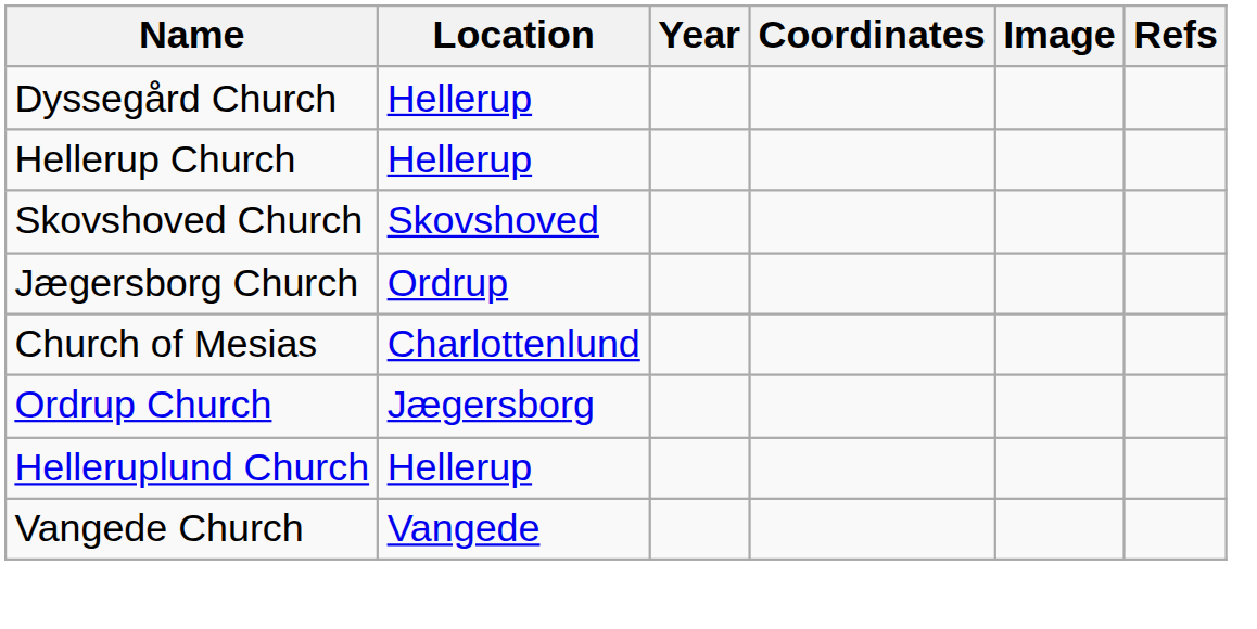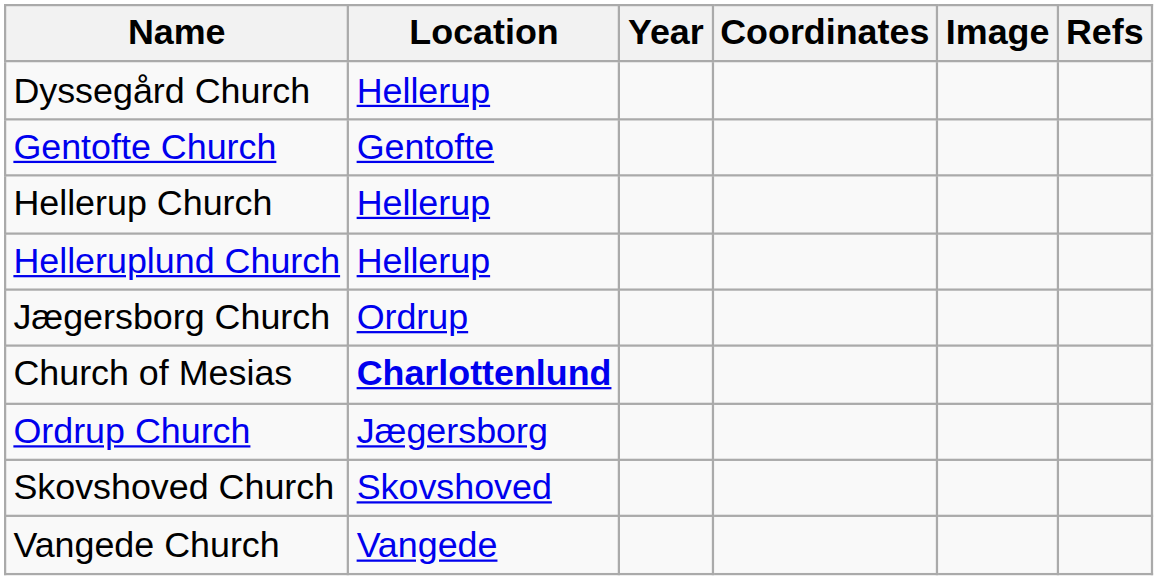+ row: Gentofte Church | Gentofte
rows swapped: Helleruplund Church <-> Skovshoved Church
Church of Mesias | Location: normal -> bold
